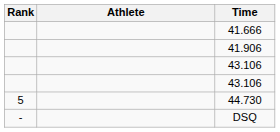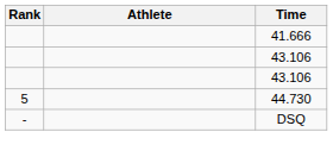- row: 41.906
